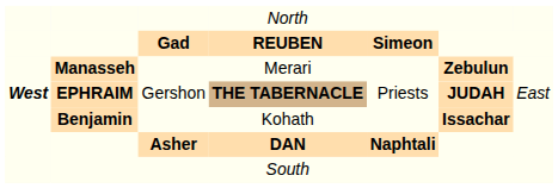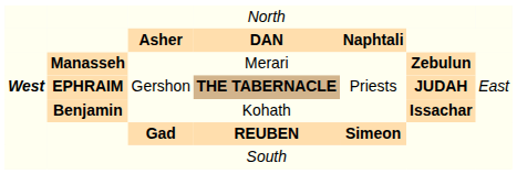rows swapped: DAN <-> REUBEN
